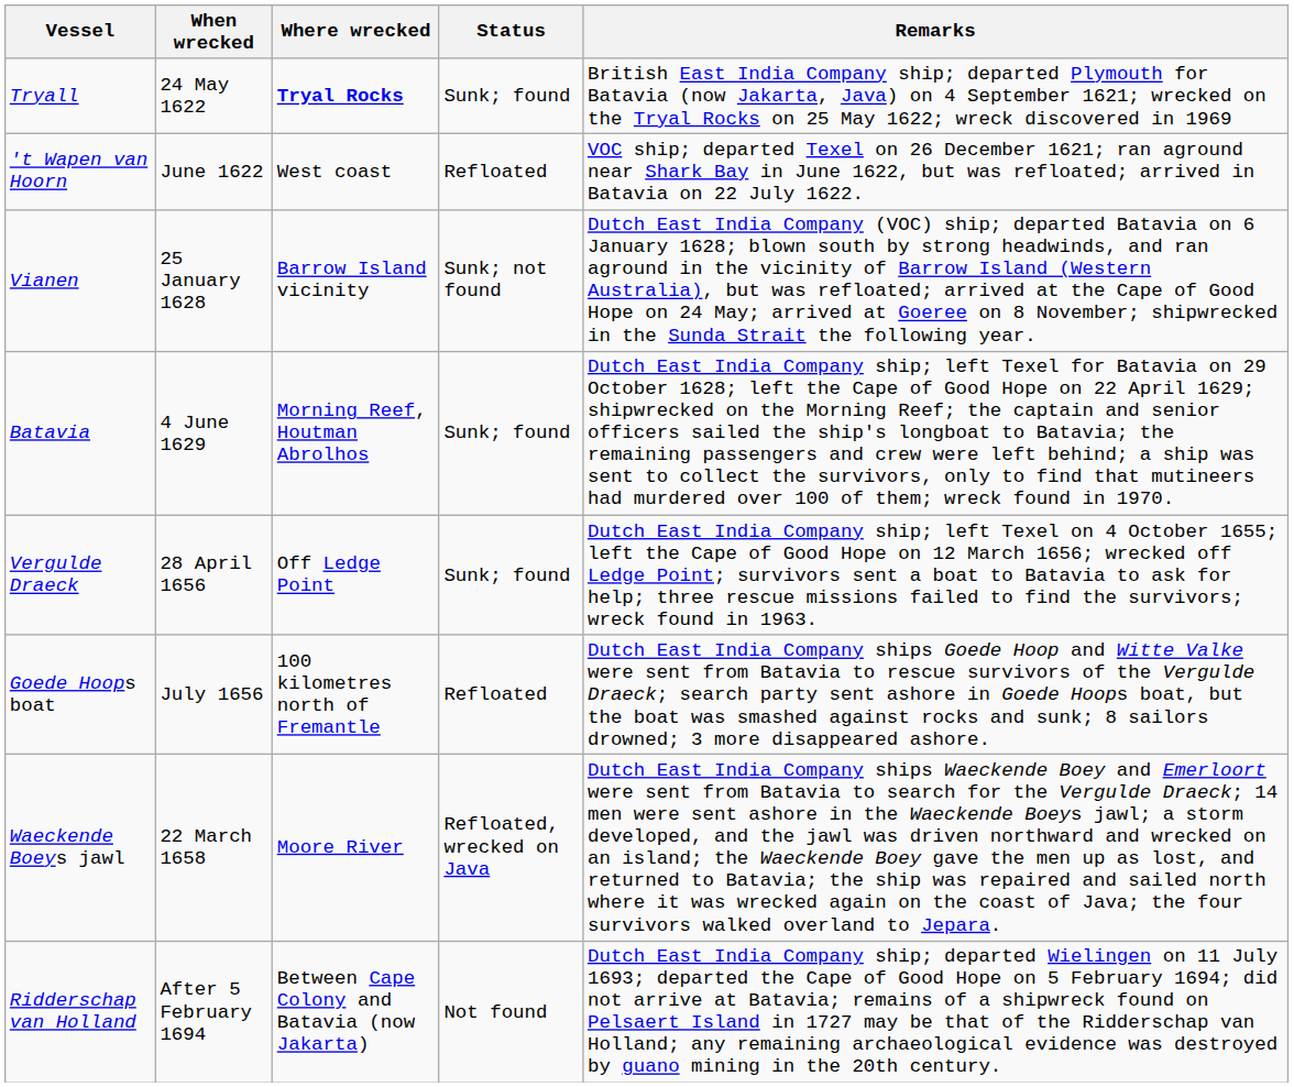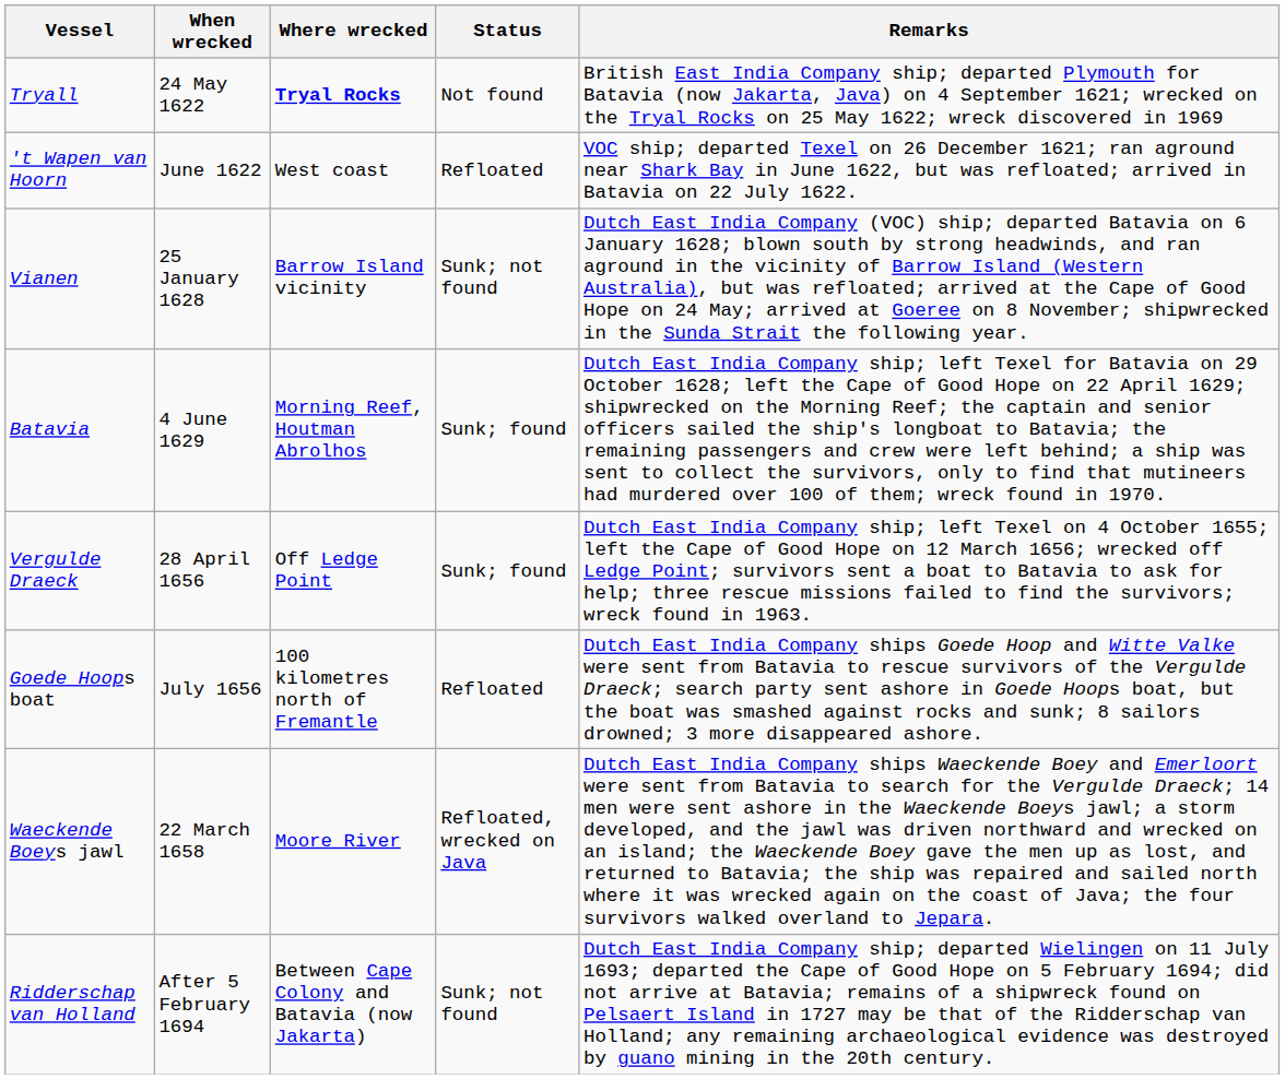Tryall | Status: Sunk; found -> Not found
Ridderschap van Holland | Status: Not found -> Sunk; not found
